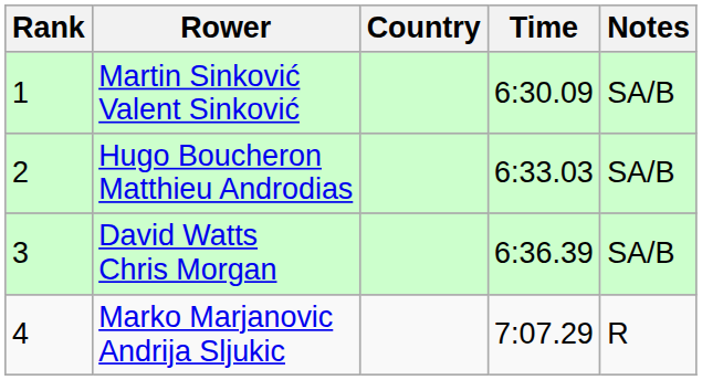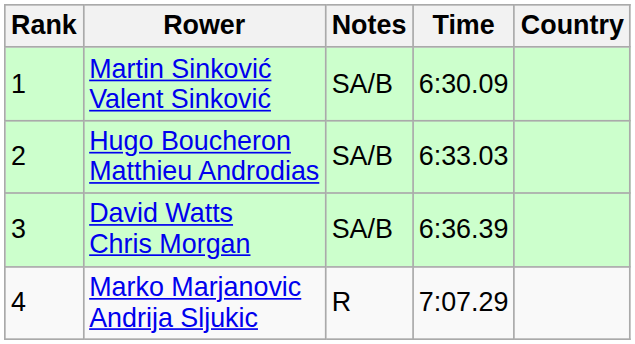columns swapped: Country <-> Notes
